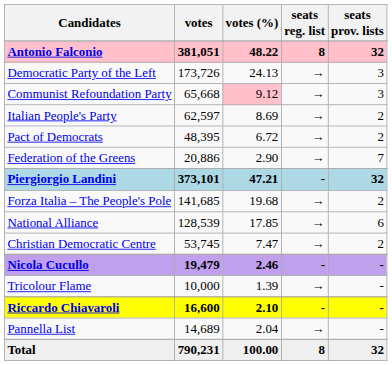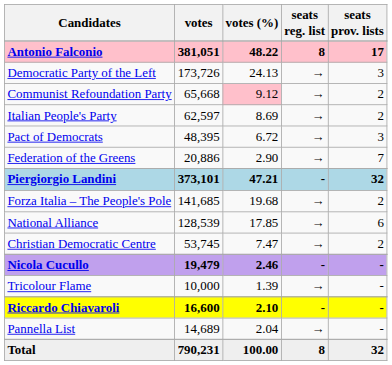Antonio Falconio | seats prov. lists: 32 -> 17
Communist Refoundation Party | seats prov. lists: 3 -> 2
Pact of Democrats | seats prov. lists: 2 -> 3
